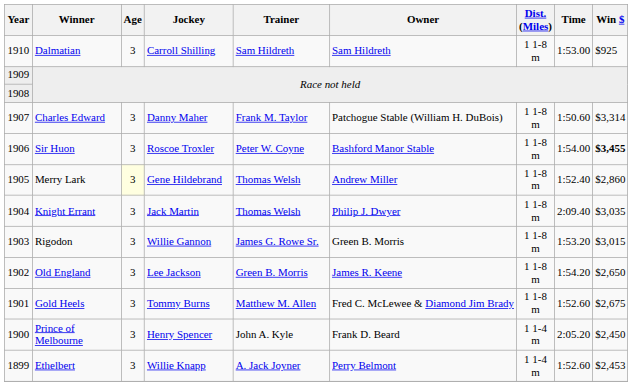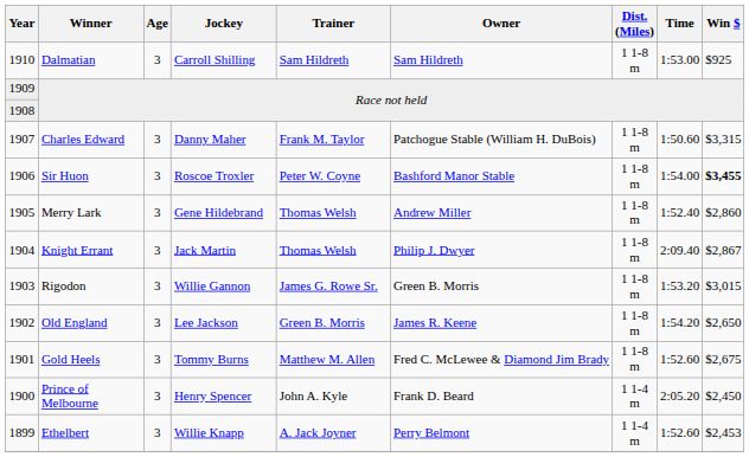Charles Edward | Win $: $3,314 -> $3,315
Merry Lark | Age: lightyellow background -> no background
Knight Errant | Win $: $3,035 -> $2,867
